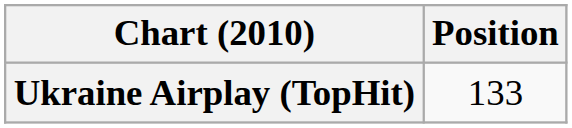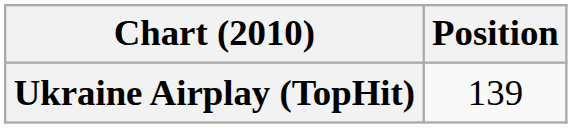Ukraine Airplay (TopHit) | Position: 133 -> 139
